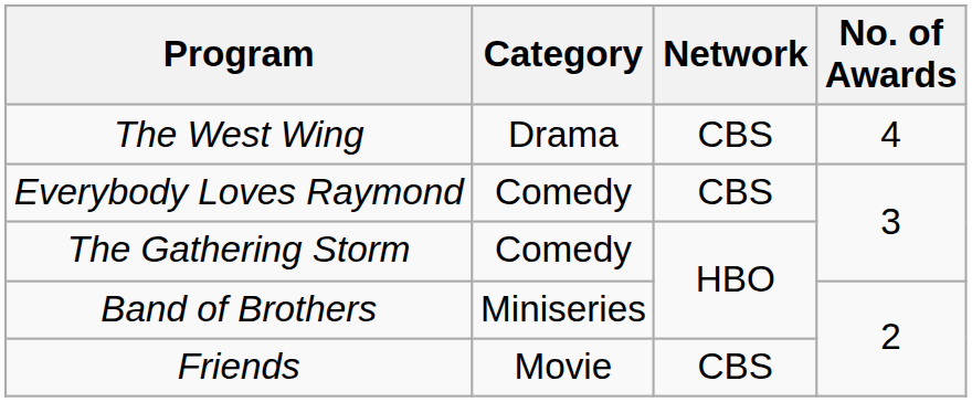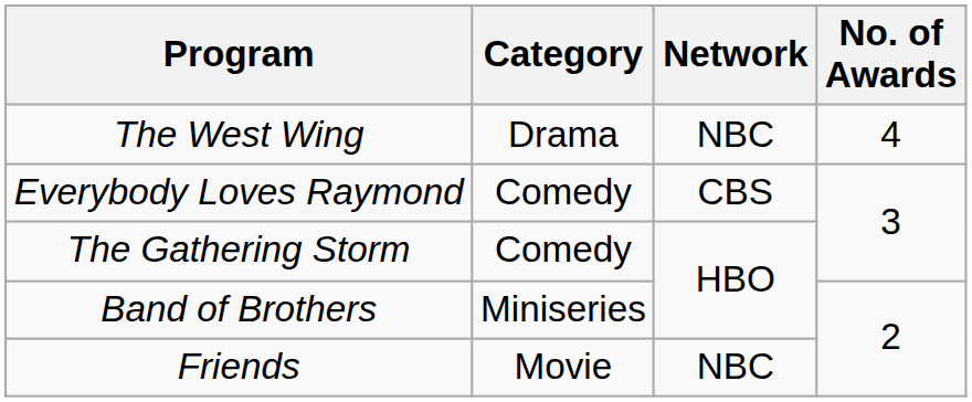The West Wing | Network: CBS -> NBC
Friends | Network: CBS -> NBC
